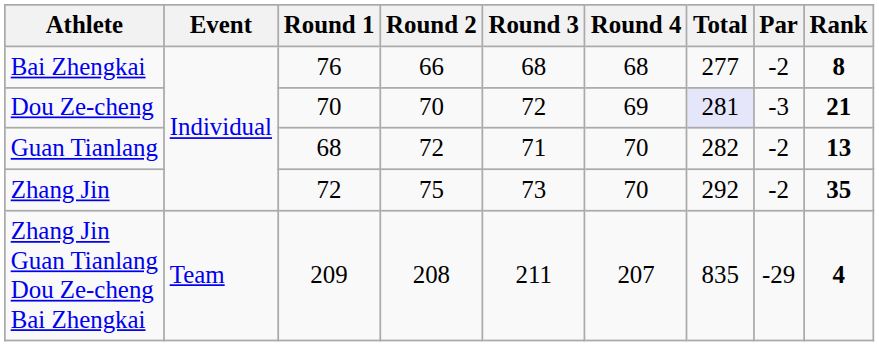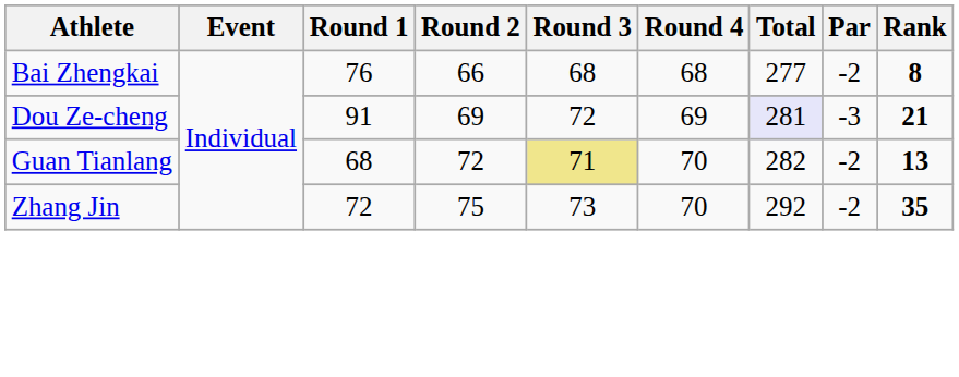Dou Ze-cheng | Round 1: 70 -> 91
Dou Ze-cheng | Round 2: 70 -> 69
Guan Tianlang | Round 3: no background -> khaki background
- row: Zhang Jin Guan Tianlang Dou Ze-cheng Bai Zhengkai | Team | 209 | 208 | 211 | 207 | 835 | -29 | 4
